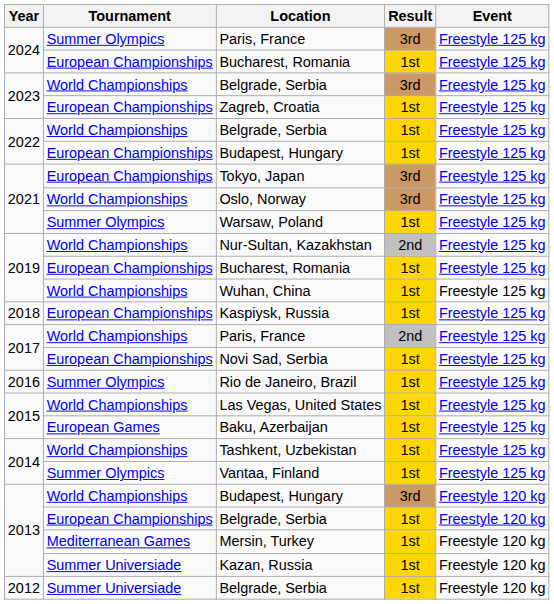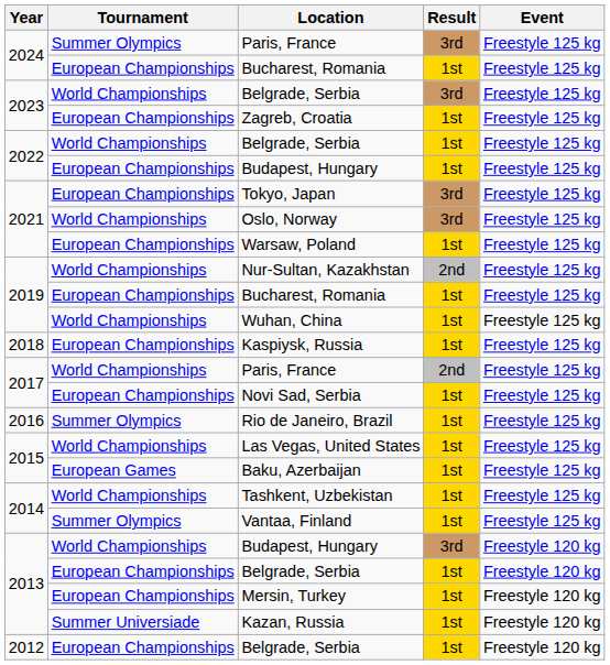Warsaw, Poland | Tournament: Summer Olympics -> European Championships
Mersin, Turkey | Tournament: Mediterranean Games -> European Championships
2012 / Belgrade, Serbia | Tournament: Summer Universiade -> European Championships
